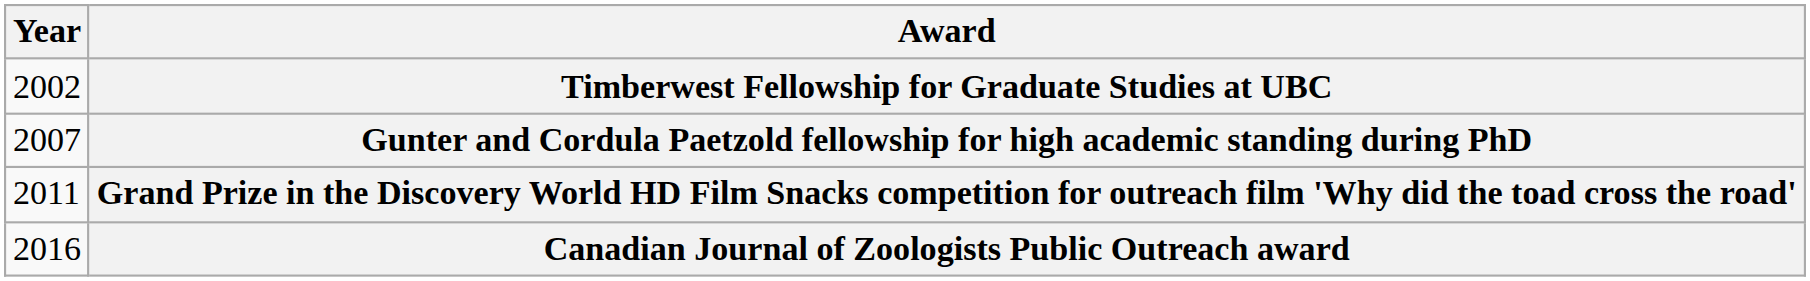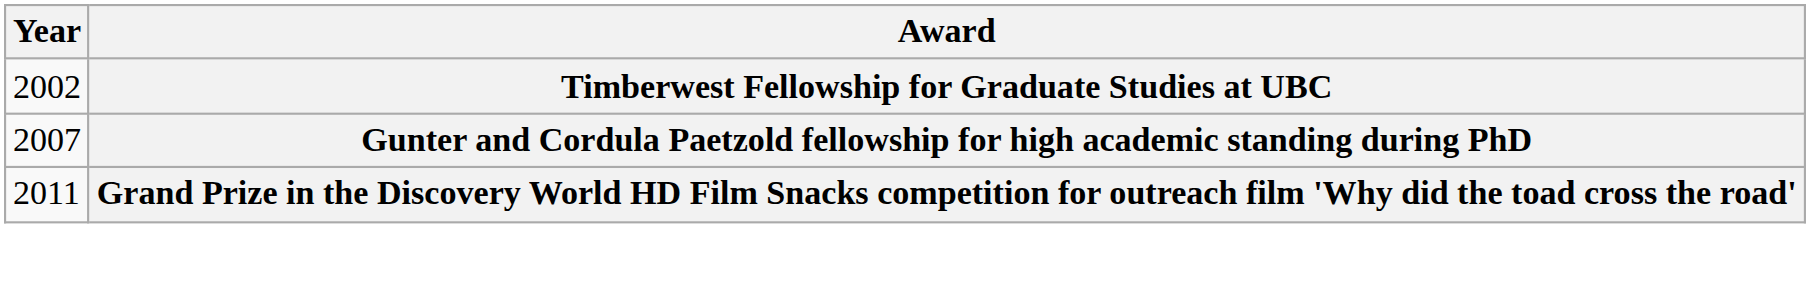- row: 2016 | Canadian Journal of Zoologists Public Outreach award
